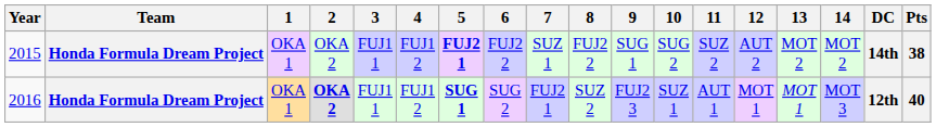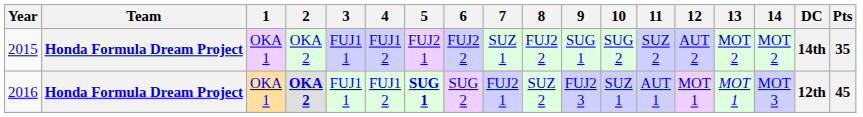2015 | 5: bold -> normal
2015 | Pts: 38 -> 35
2016 | Pts: 40 -> 45
